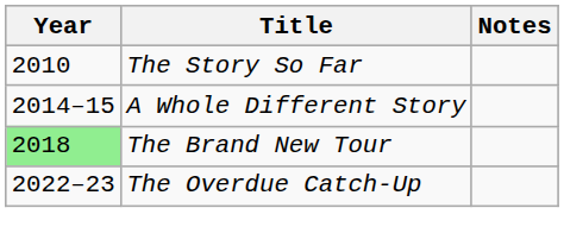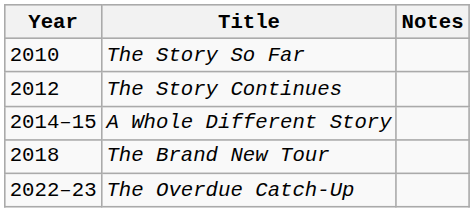+ row: 2012 | The Story Continues
The Brand New Tour | Year: lightgreen background -> no background
